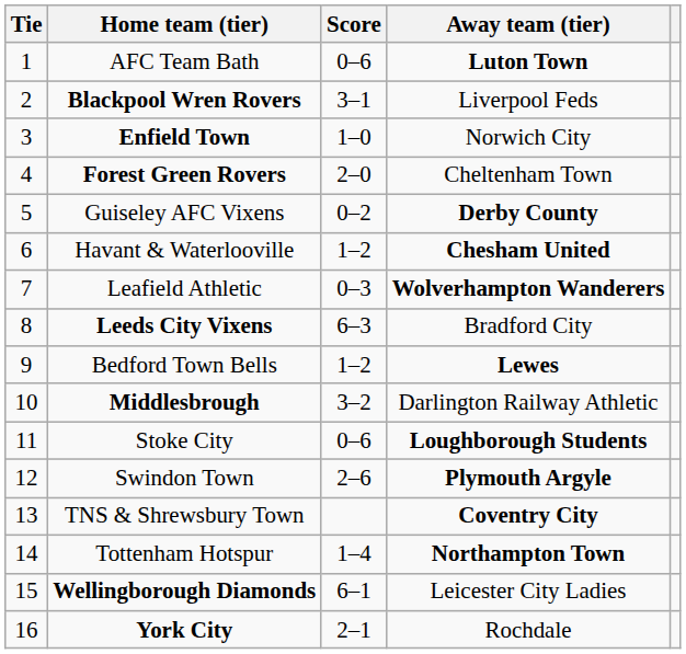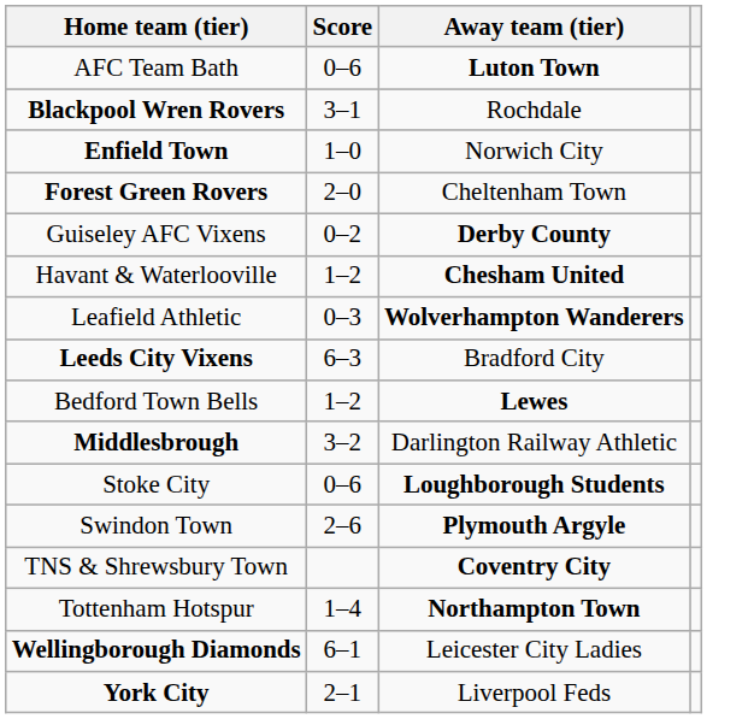- column: Tie | 1 | 2 | 3 | 4 | 5 | 6 | 7 | 8 | 9 | 10 | 11 | 12 | 13 | 14 | 15 | 16
Blackpool Wren Rovers | Away team (tier): Liverpool Feds -> Rochdale
York City | Away team (tier): Rochdale -> Liverpool Feds
